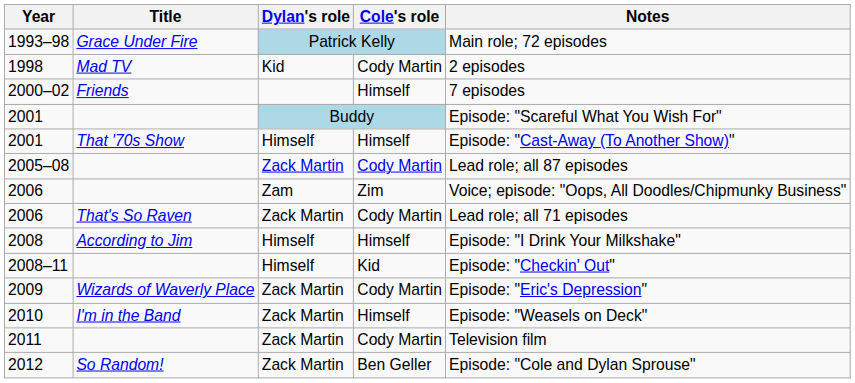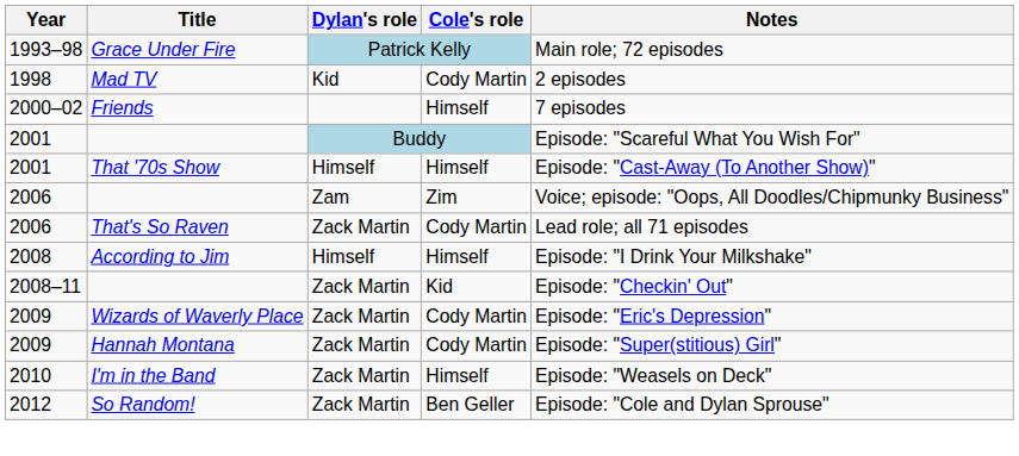- row: 2005–08 | Zack Martin | Cody Martin | Lead role; all 87 episodes
2008–11 | Dylan's role: Himself -> Zack Martin
+ row: 2009 | Hannah Montana | Zack Martin | Cody Martin | Episode: "Super(stitious) Girl"
- row: 2011 | Zack Martin | Cody Martin | Television film
